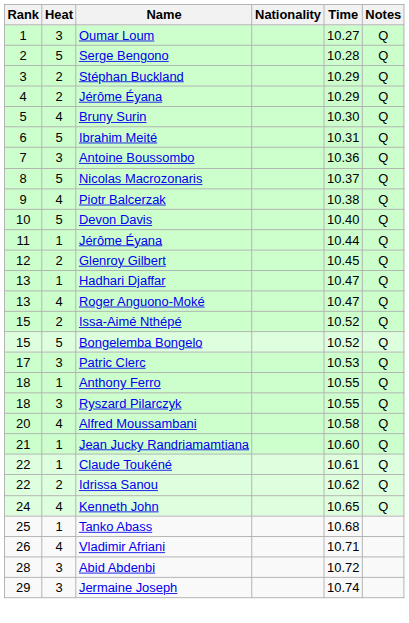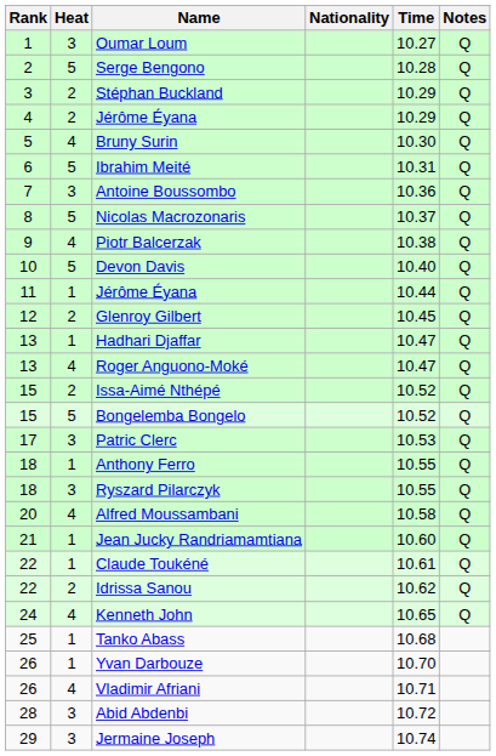+ row: 26 | 1 | Yvan Darbouze | 10.70
